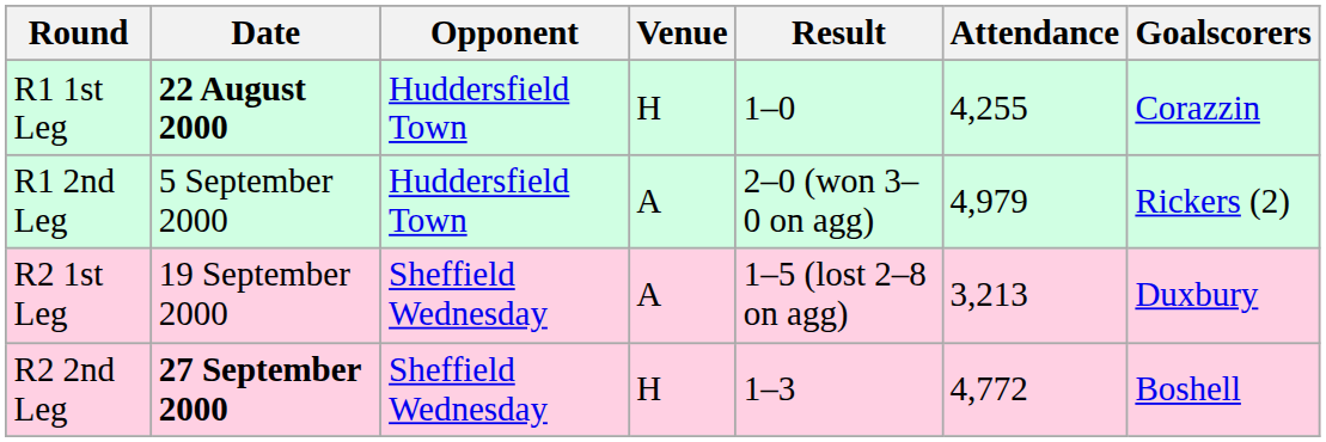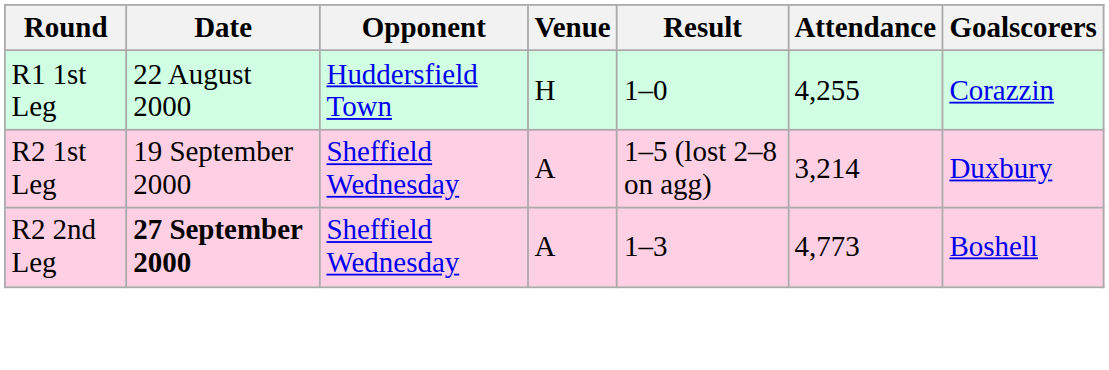R1 1st Leg | Date: bold -> normal
- row: R1 2nd Leg | 5 September 2000 | Huddersfield Town | A | 2–0 (won 3–0 on agg) | 4,979 | Rickers (2)
R2 1st Leg | Attendance: 3,213 -> 3,214
R2 2nd Leg | Venue: H -> A
R2 2nd Leg | Attendance: 4,772 -> 4,773
